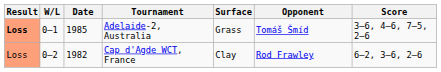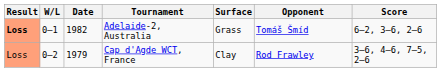Adelaide-2, Australia | Date: 1985 -> 1982
Adelaide-2, Australia | Score: 3–6, 4–6, 7–5, 2–6 -> 6–2, 3–6, 2–6
Cap d'Agde WCT, France | Date: 1982 -> 1979
Cap d'Agde WCT, France | Score: 6–2, 3–6, 2–6 -> 3–6, 4–6, 7–5, 2–6
